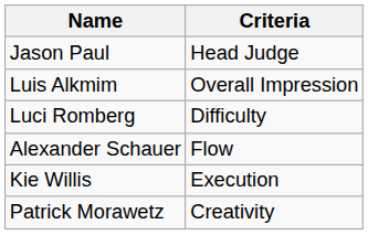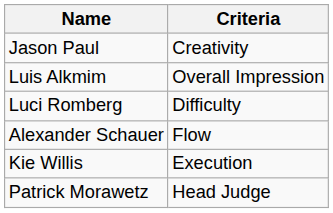Jason Paul | Criteria: Head Judge -> Creativity
Patrick Morawetz | Criteria: Creativity -> Head Judge
